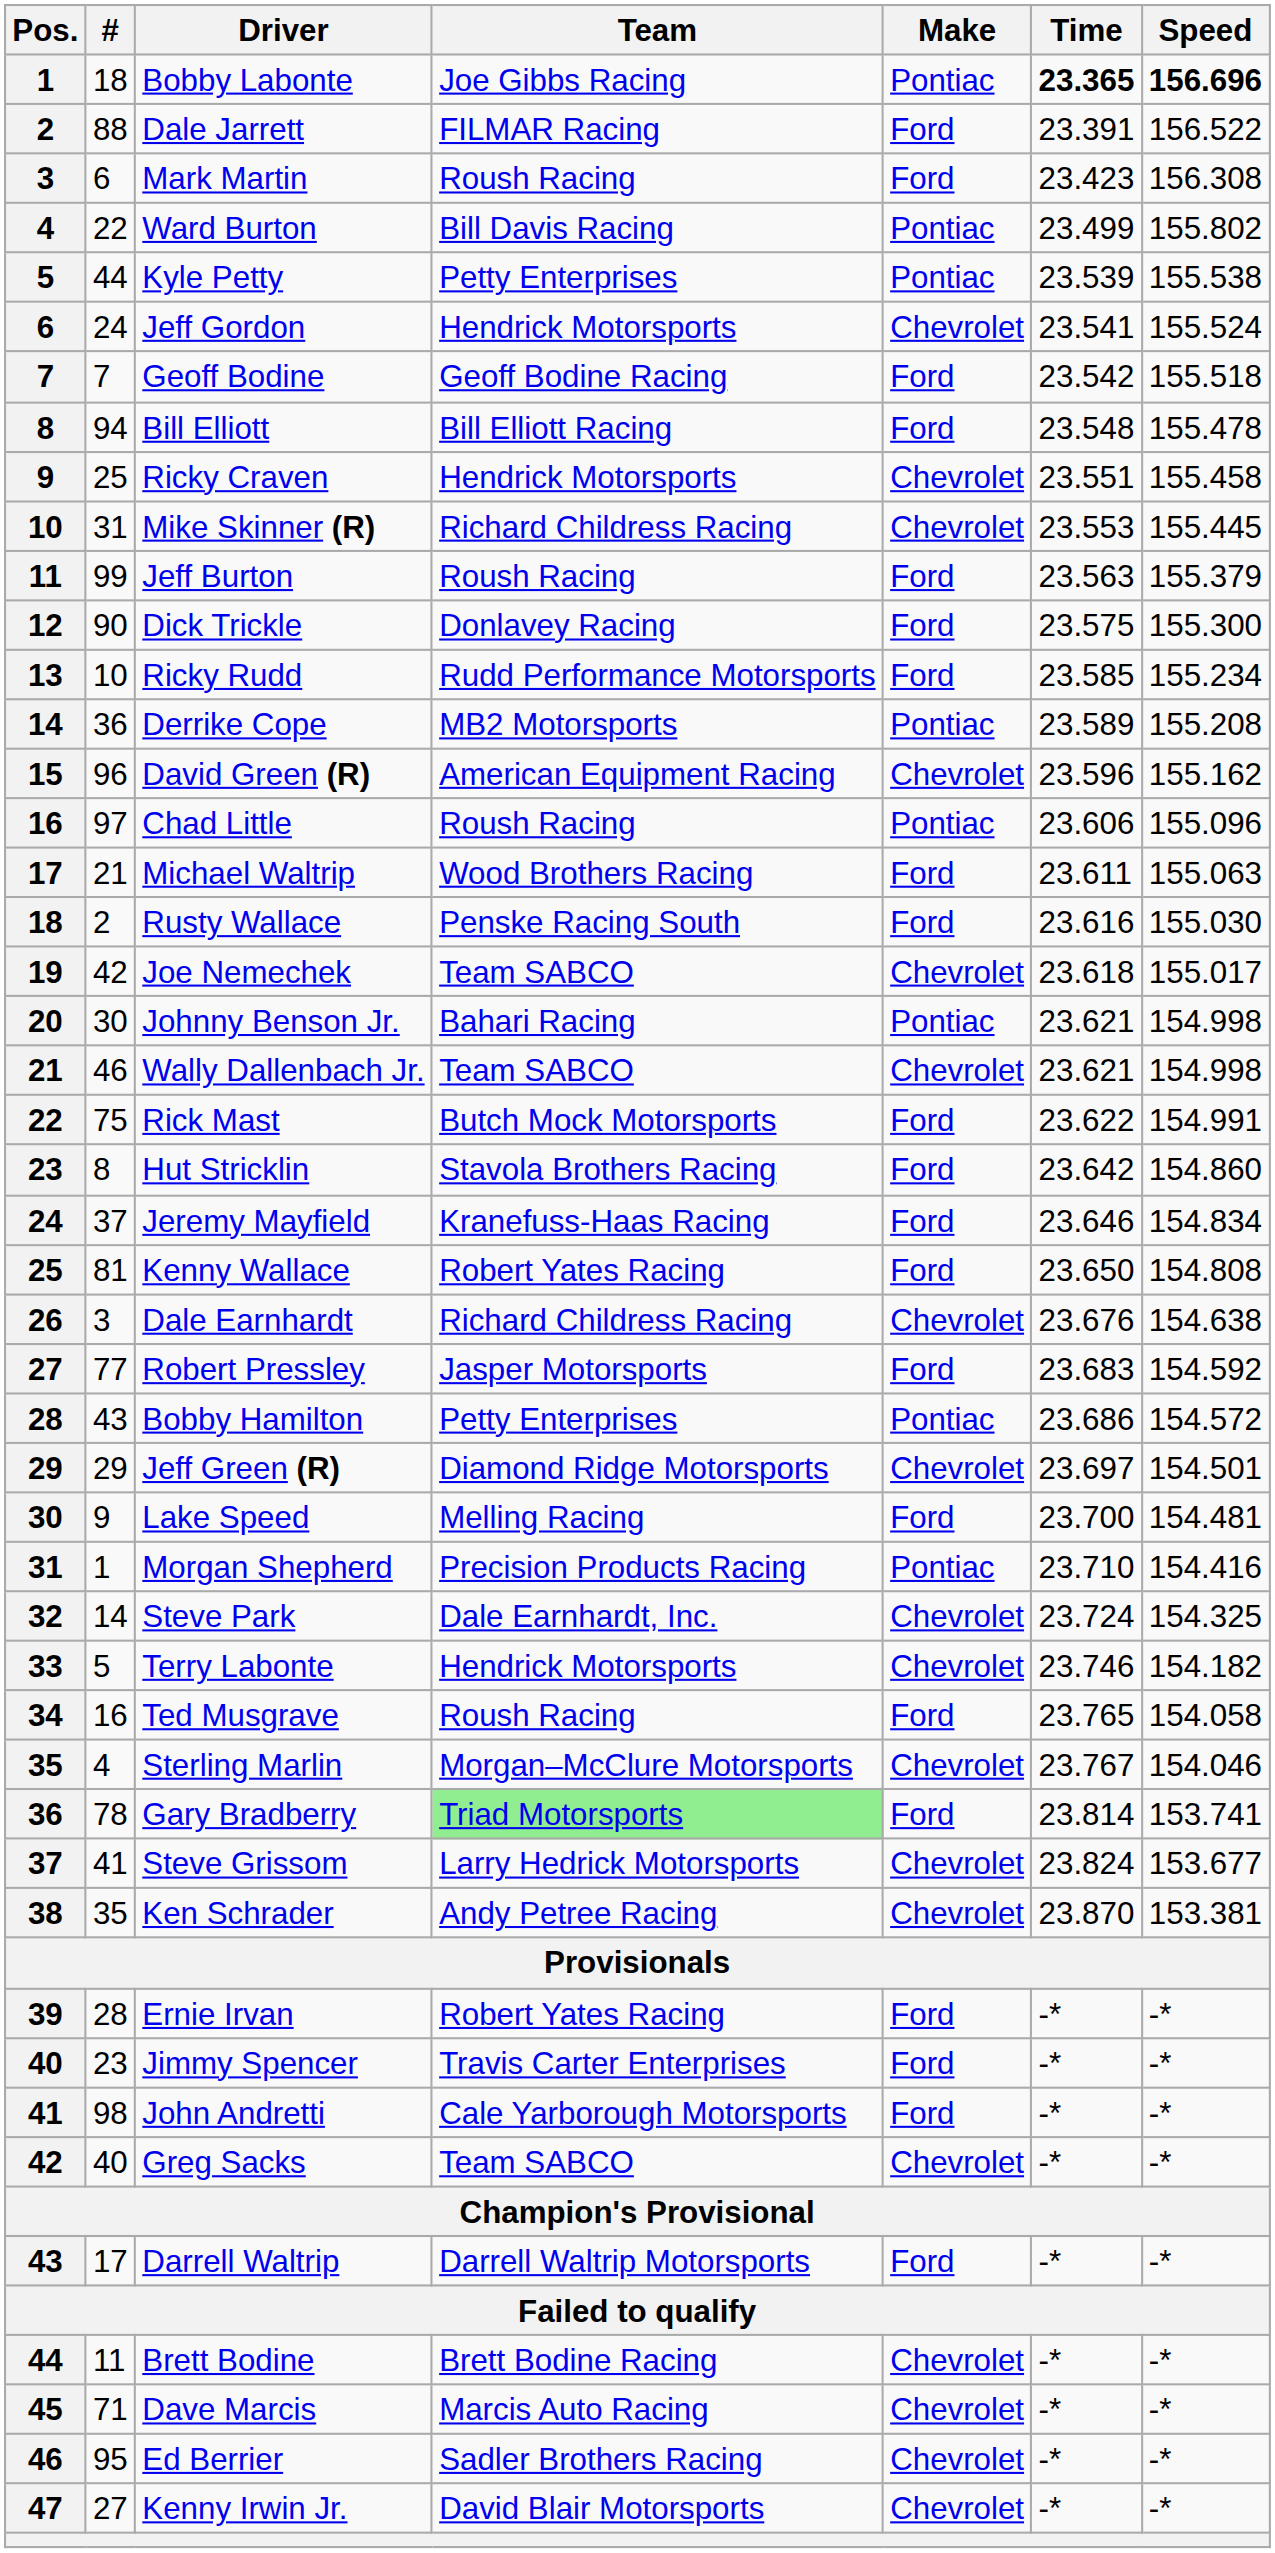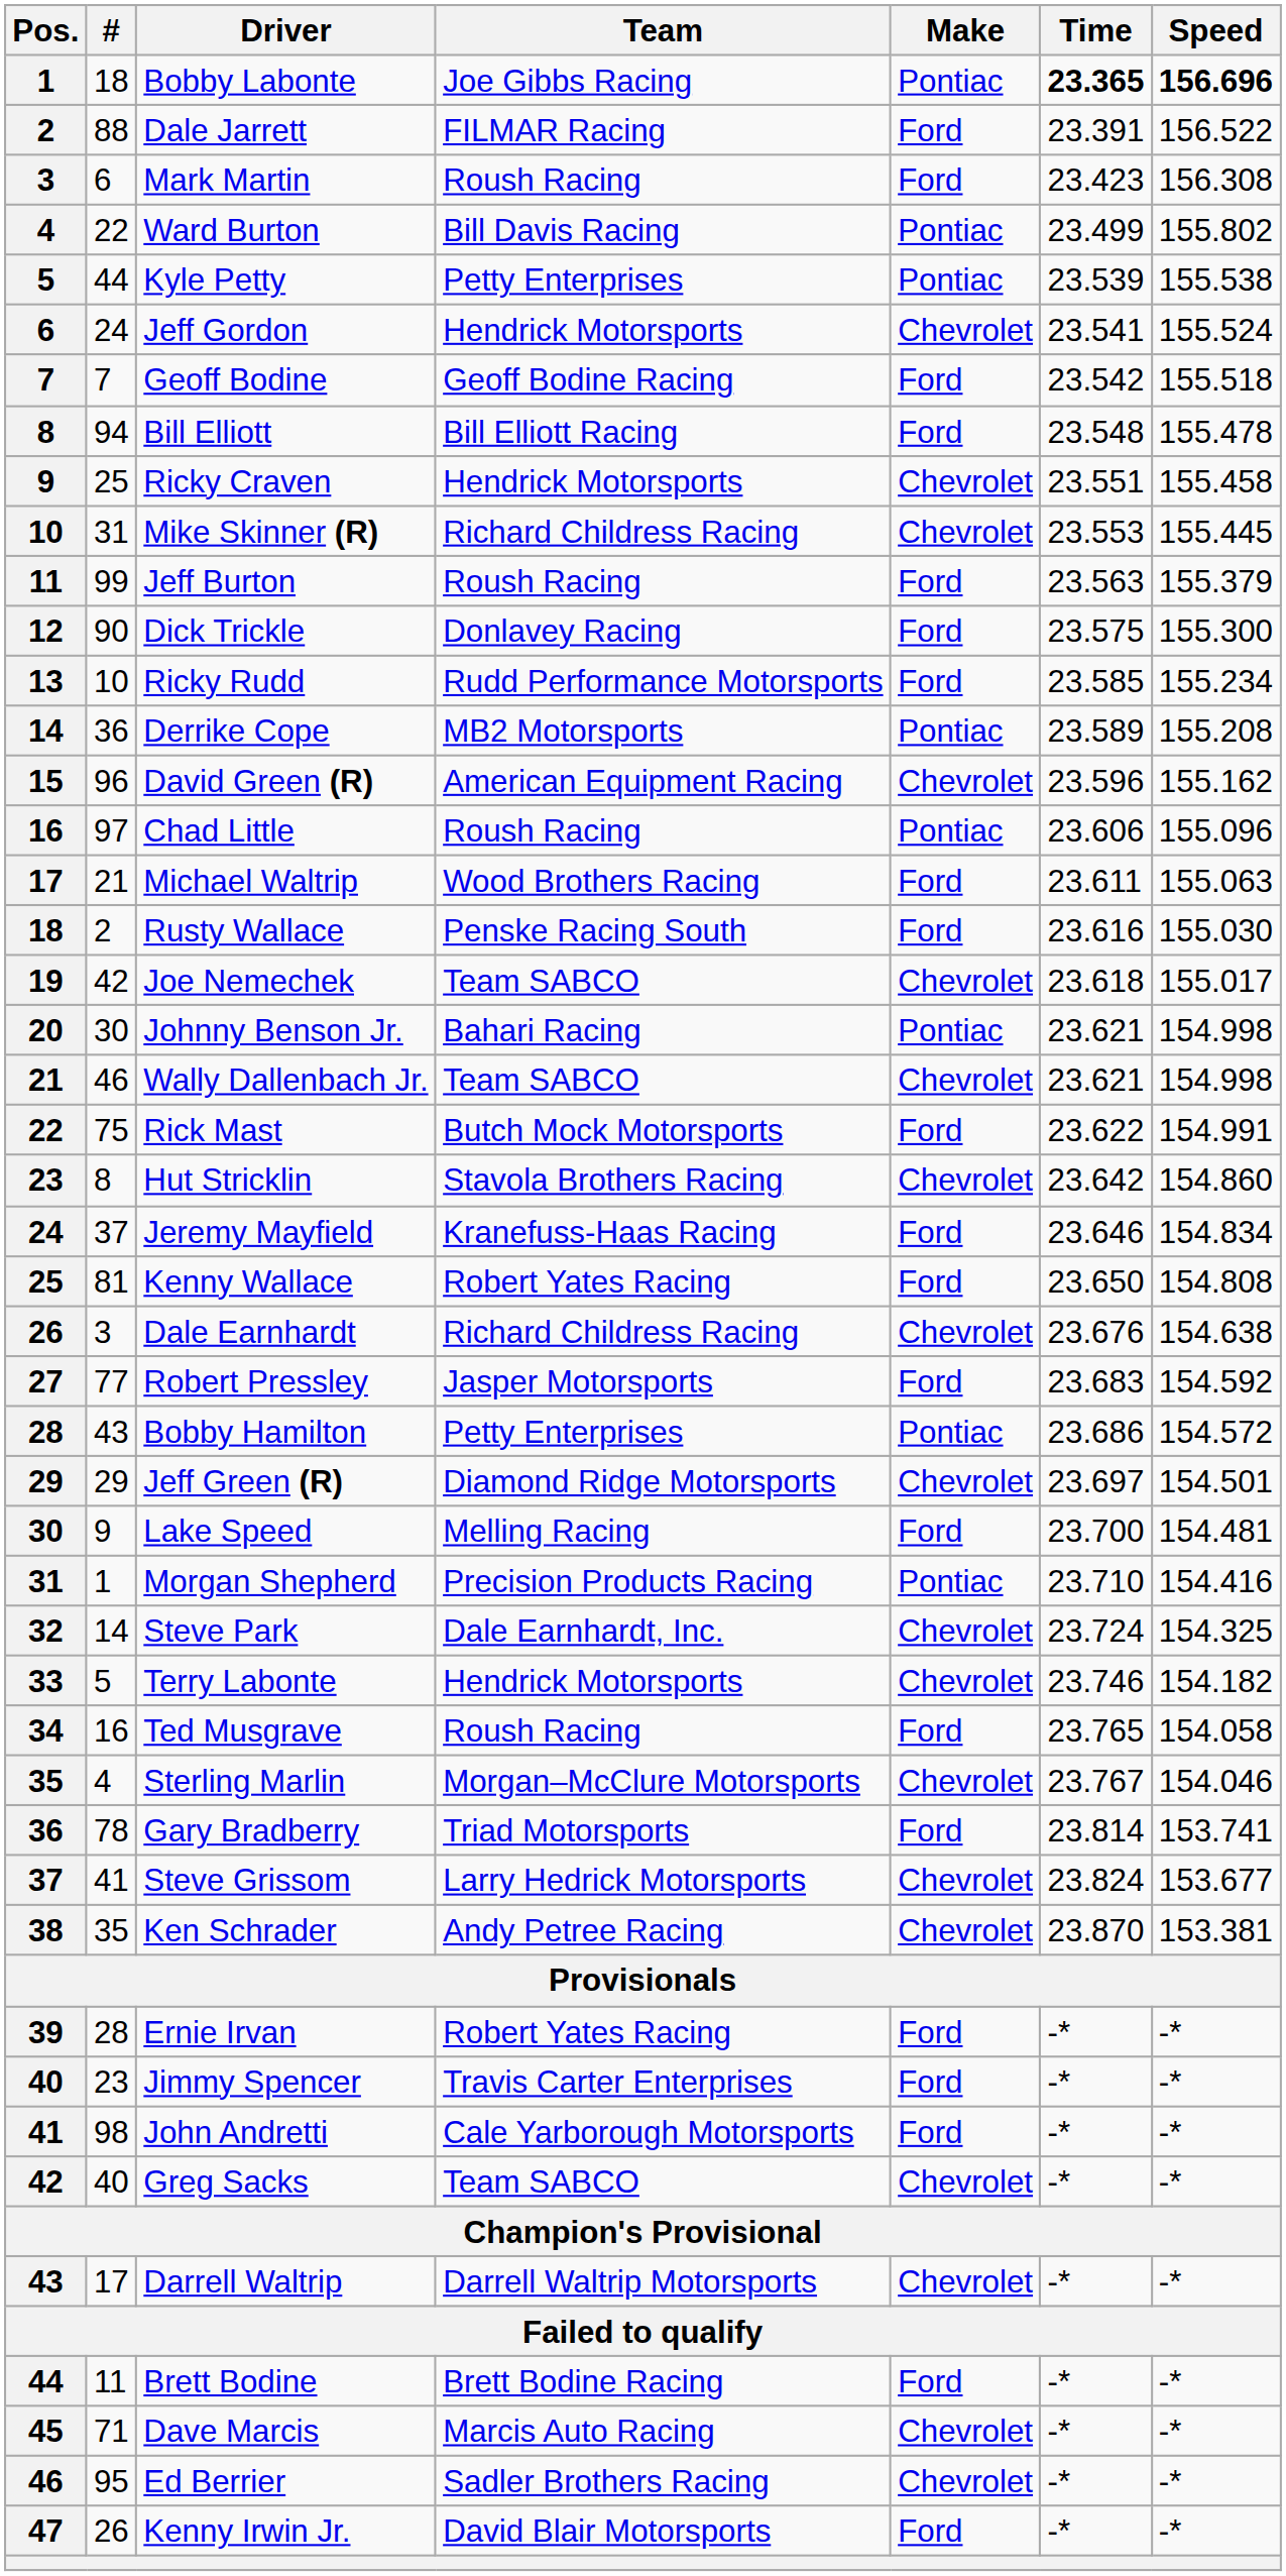Hut Stricklin | Make: Ford -> Chevrolet
Gary Bradberry | Team: lightgreen background -> no background
Darrell Waltrip | Make: Ford -> Chevrolet
Brett Bodine | Make: Chevrolet -> Ford
Kenny Irwin Jr. | #: 27 -> 26
Kenny Irwin Jr. | Make: Chevrolet -> Ford
